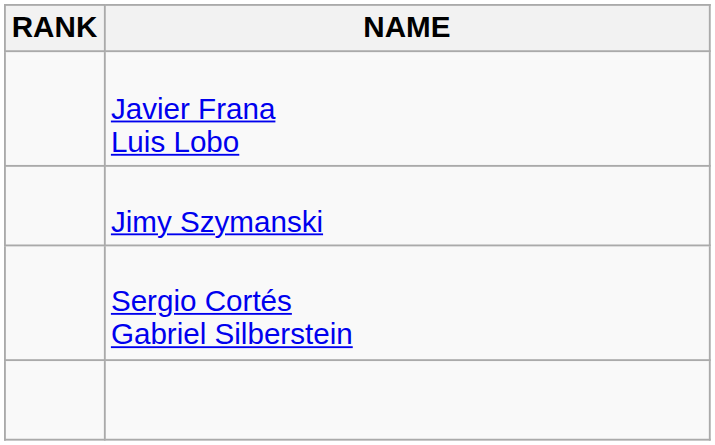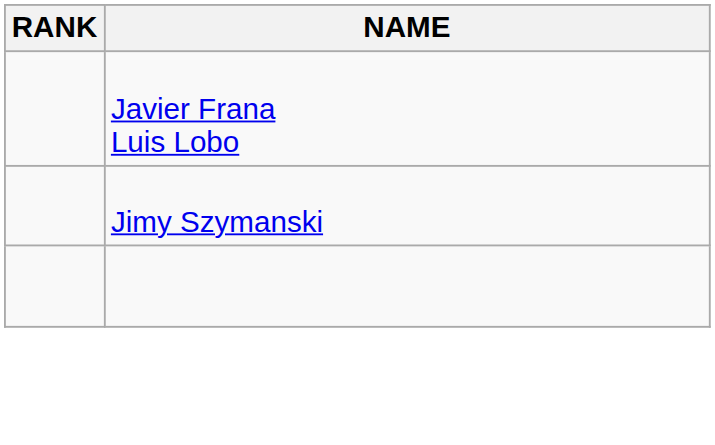- row: Sergio Cortés Gabriel Silberstein
